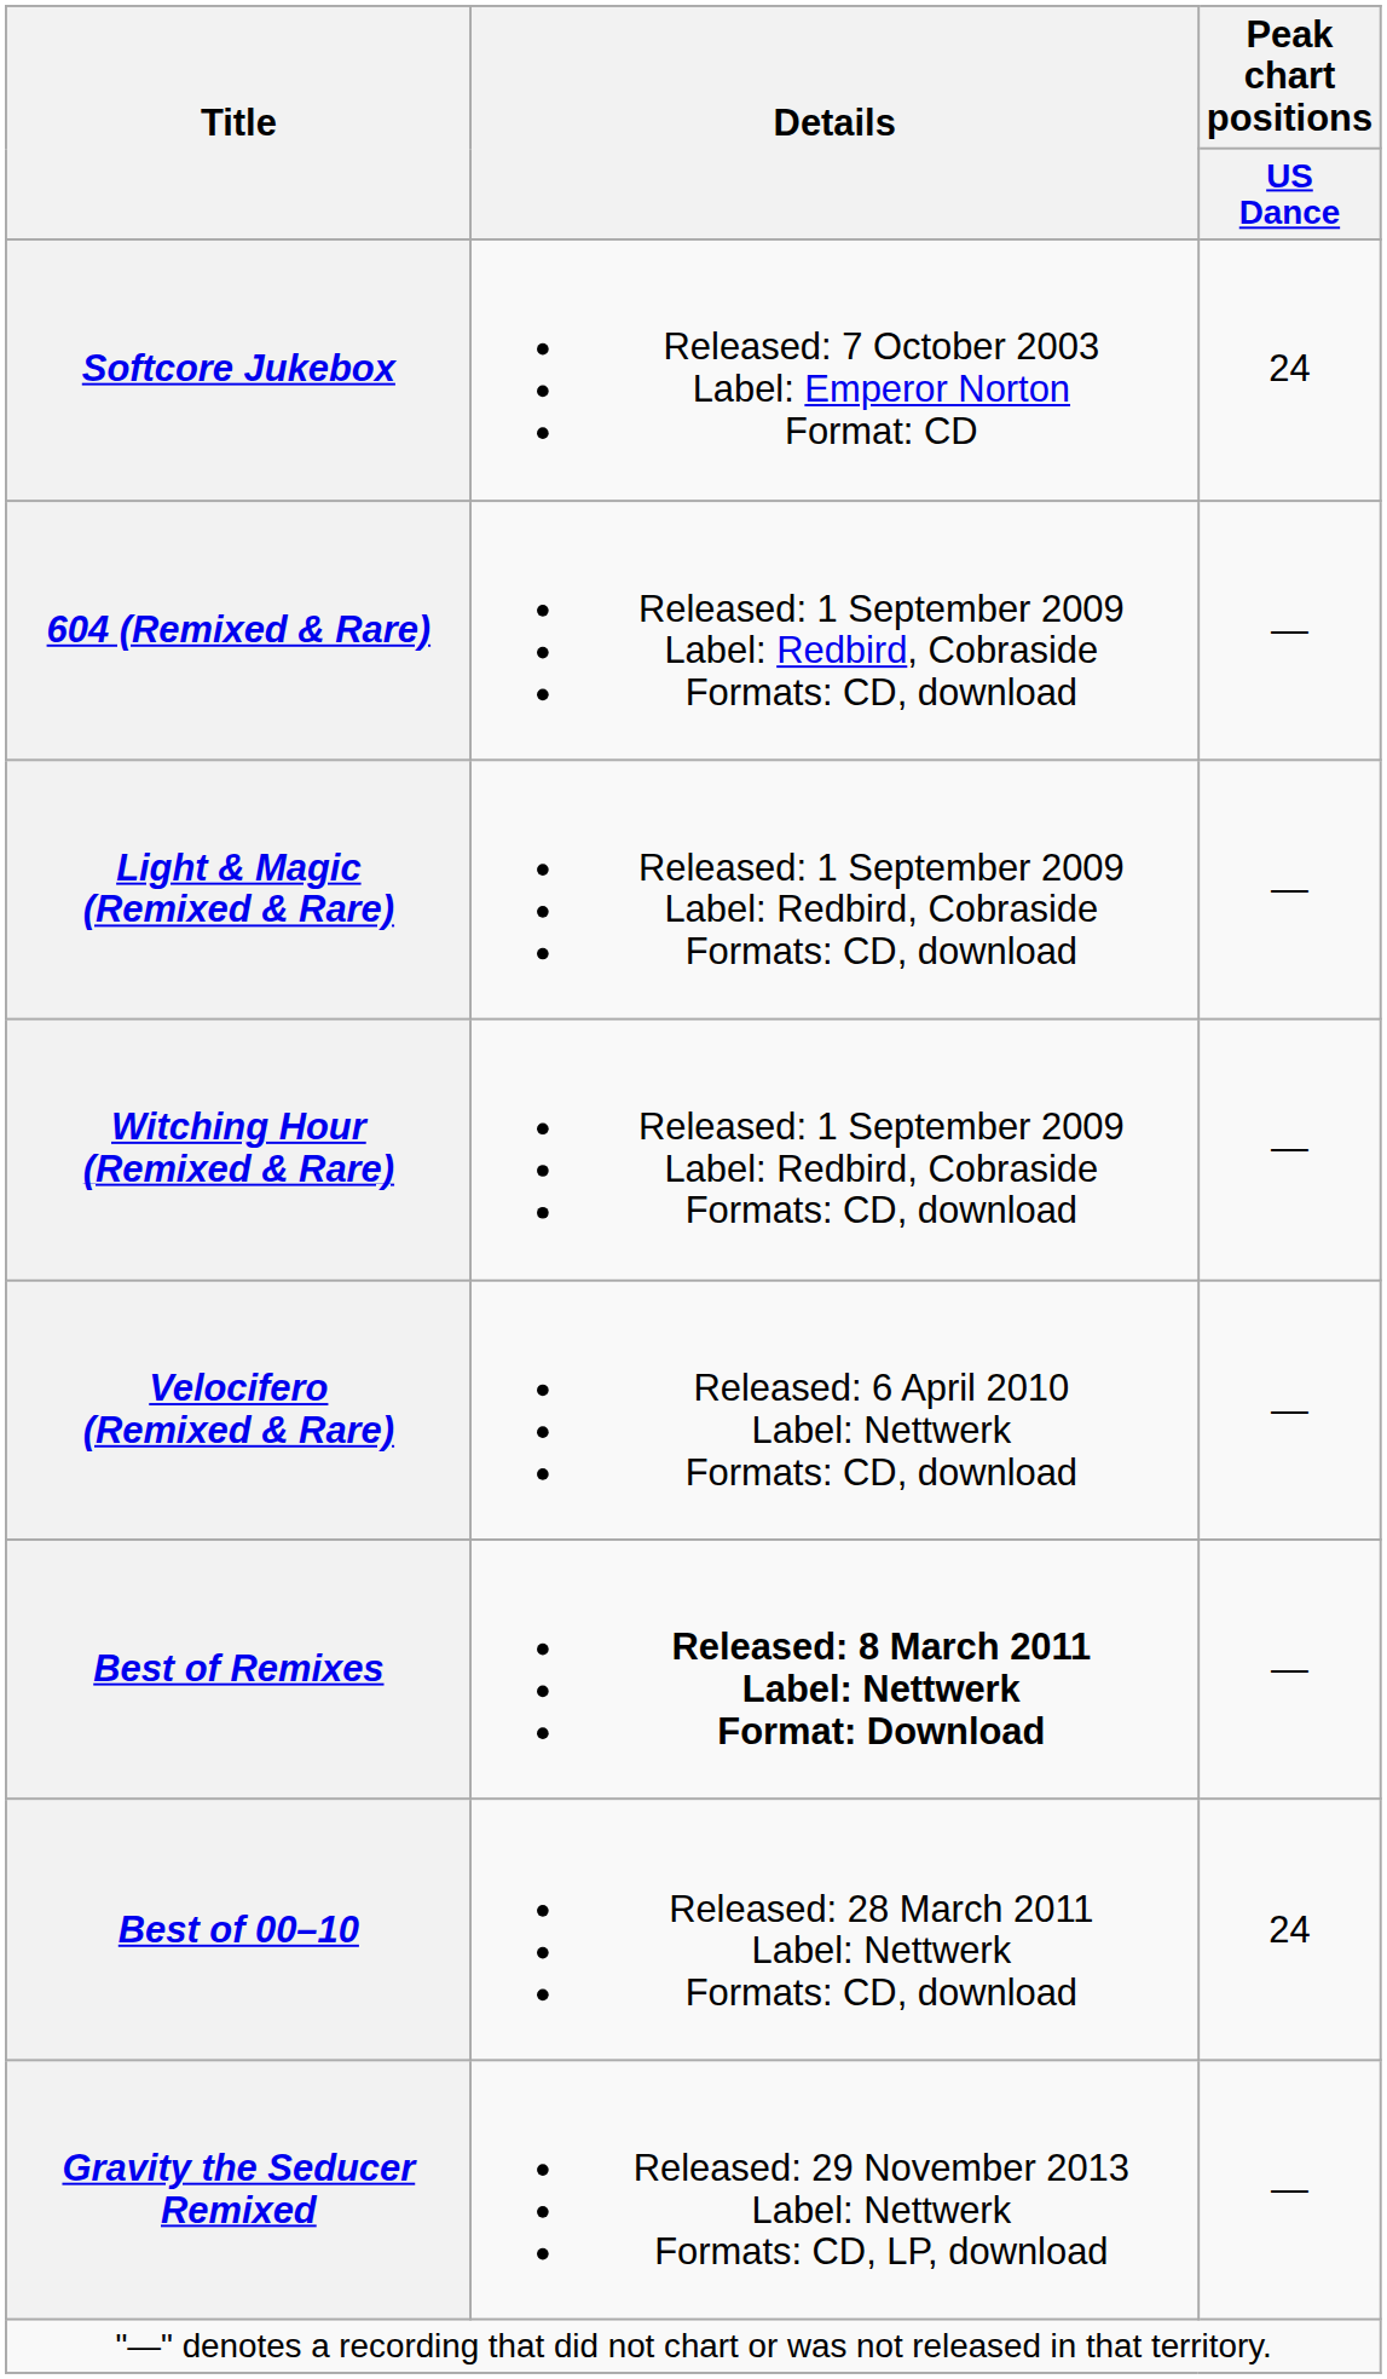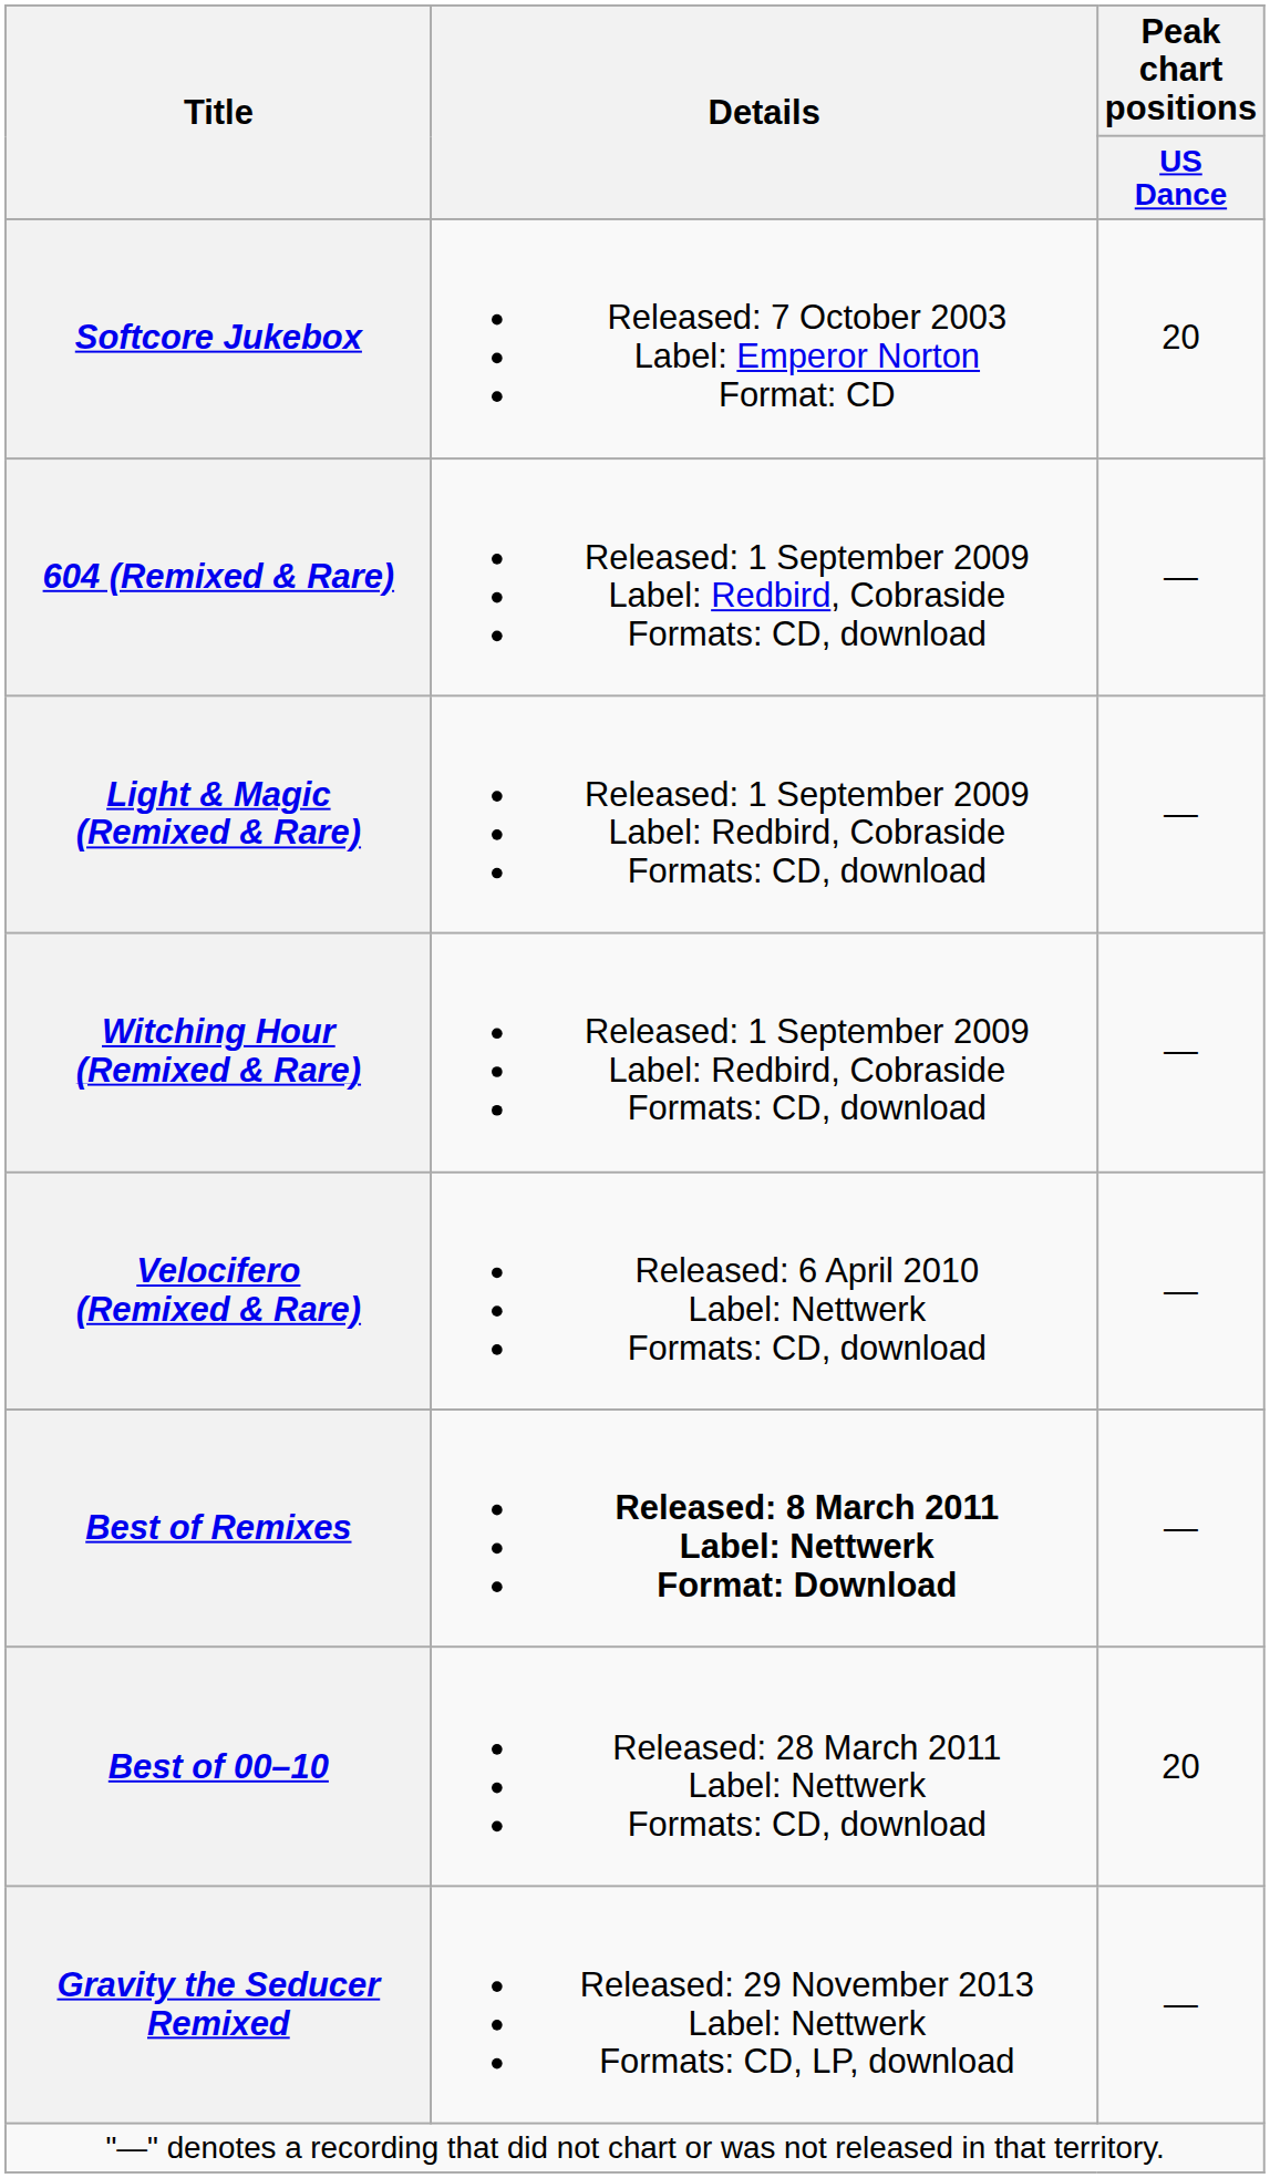Softcore Jukebox | Peak chart positions / US Dance: 24 -> 20
Best of 00–10 | Peak chart positions / US Dance: 24 -> 20
